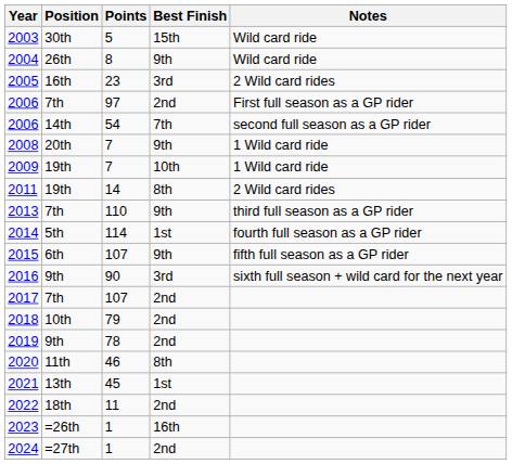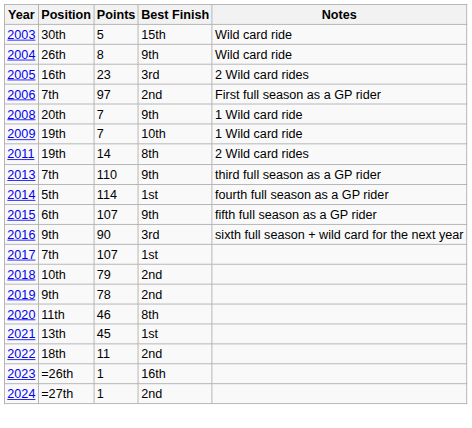- row: 2006 | 14th | 54 | 7th | second full season as a GP rider
2017 | Best Finish: 2nd -> 1st
